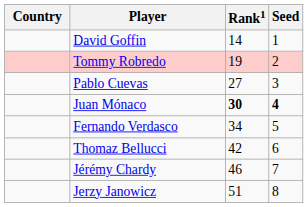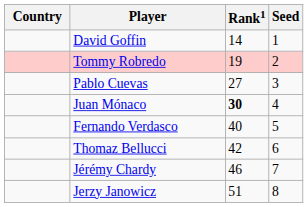Juan Mónaco | Seed: bold -> normal
Fernando Verdasco | Rank1: 34 -> 40
